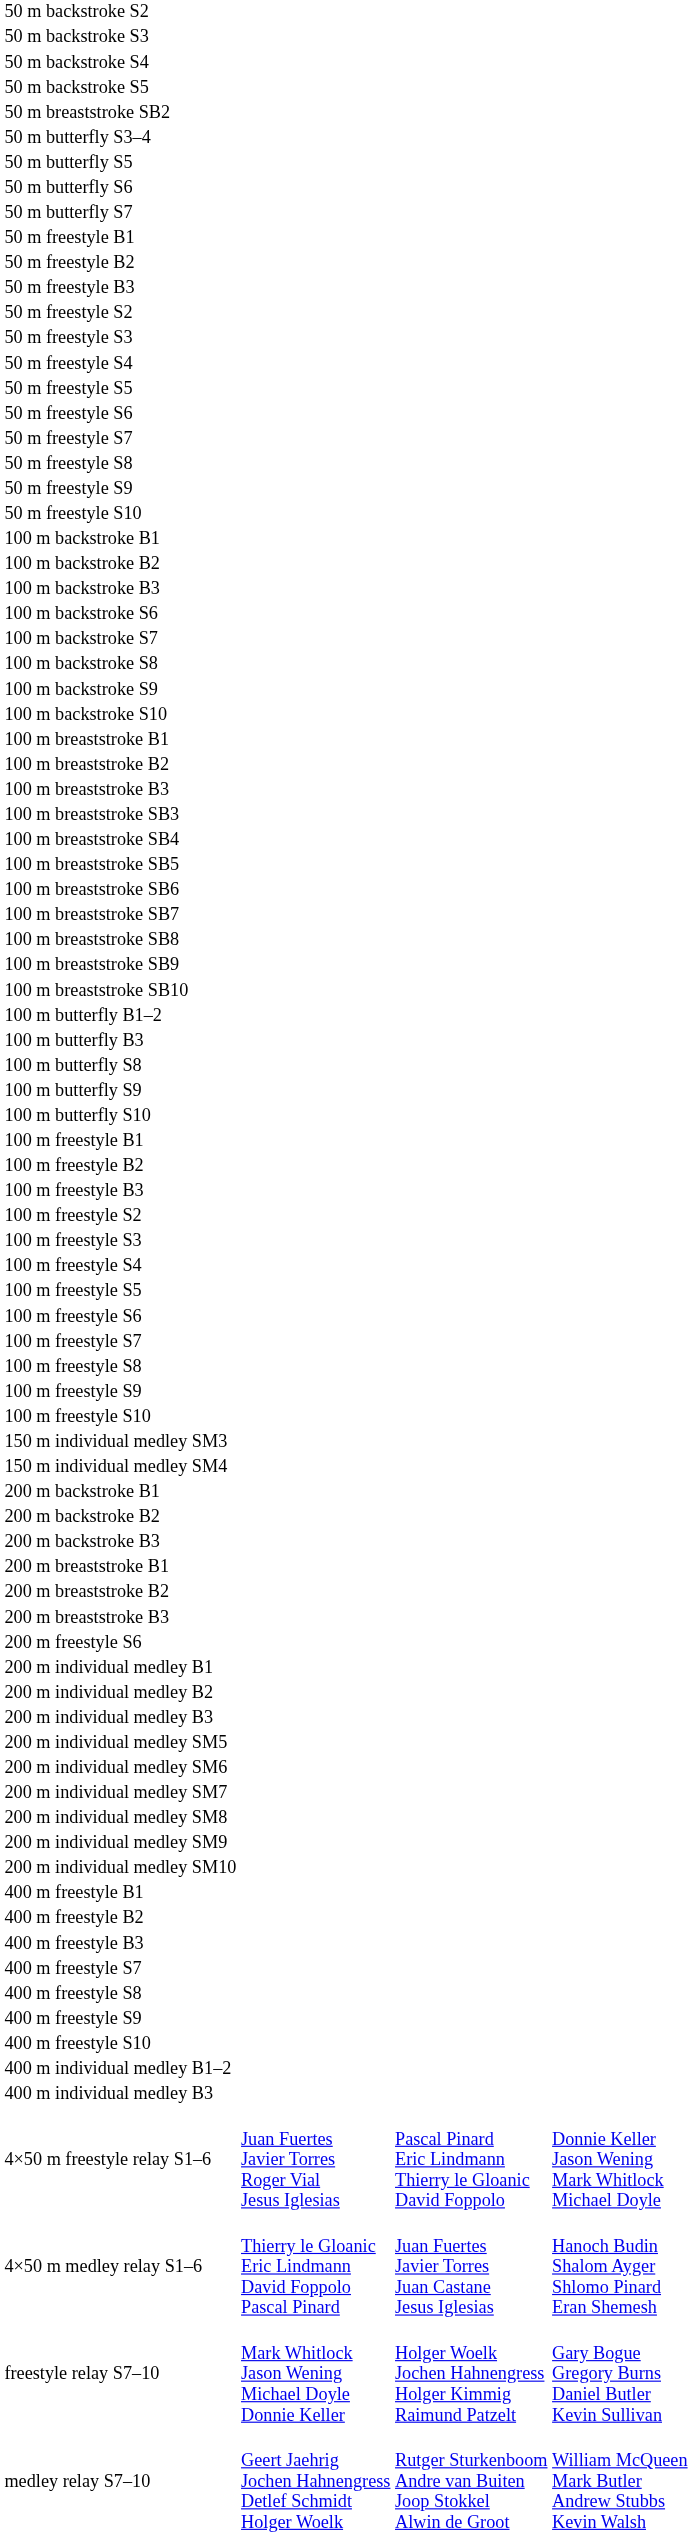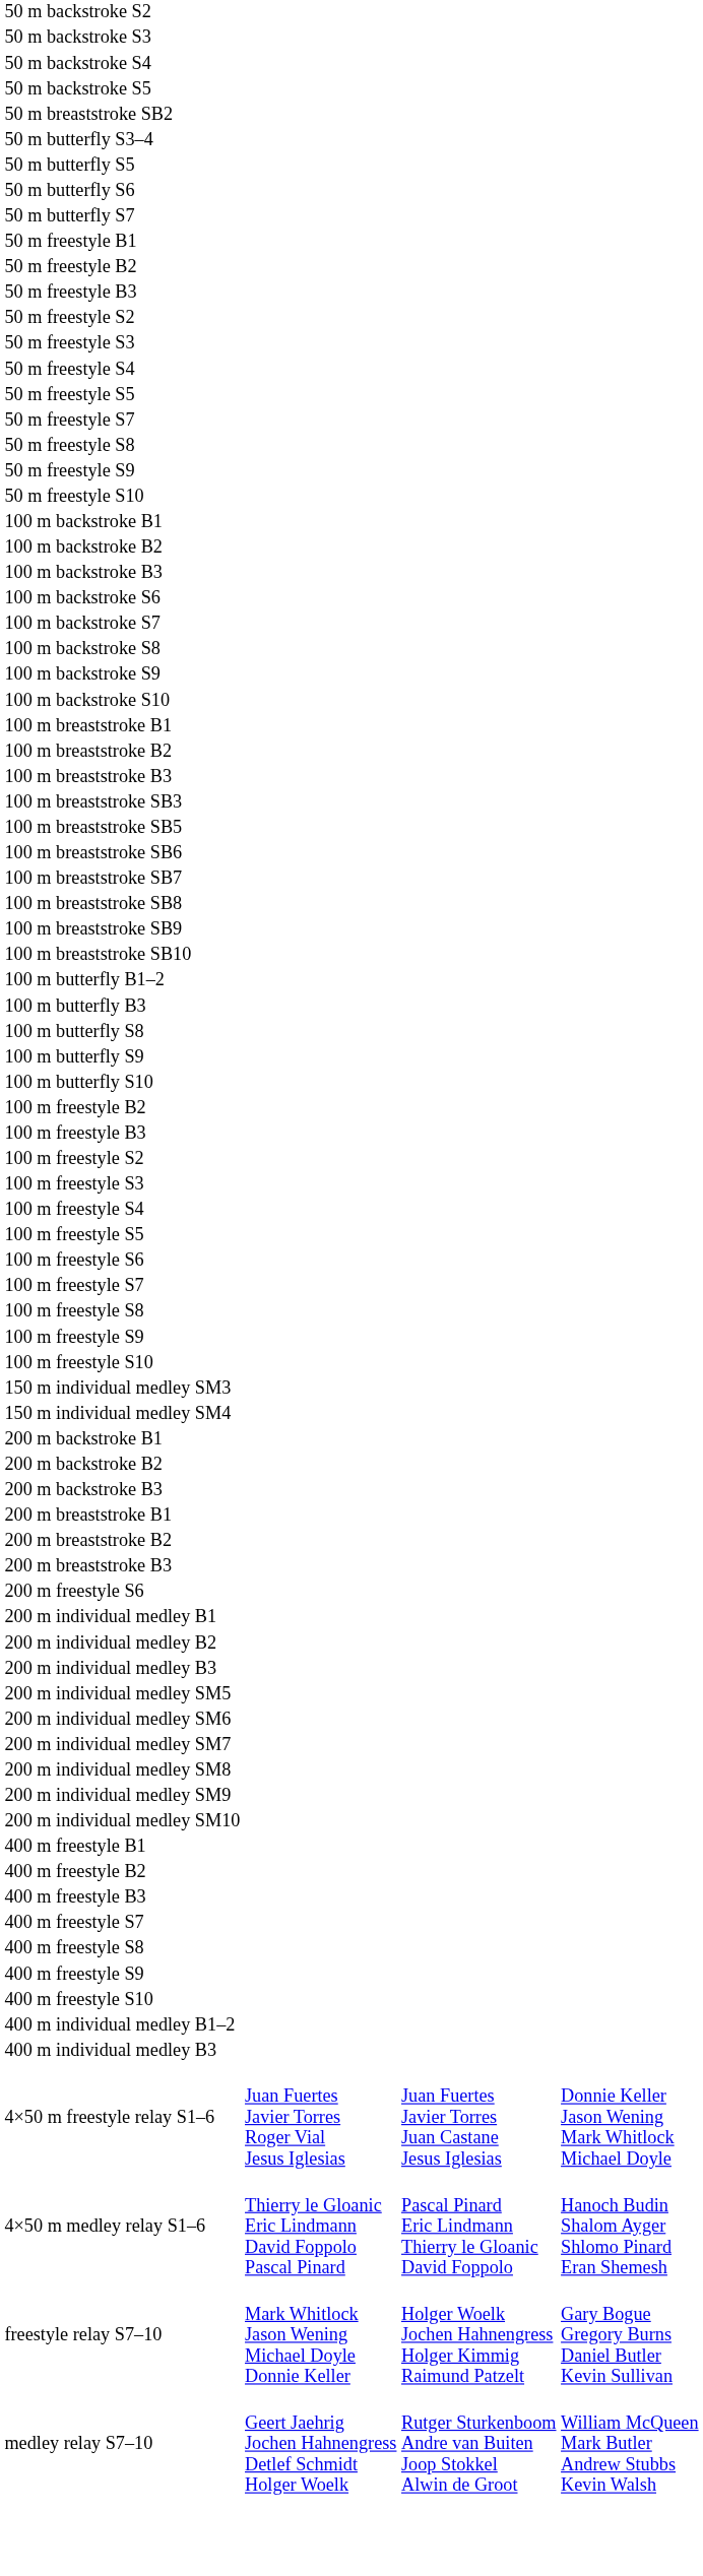- row: 50 m freestyle S6
- row: 100 m breaststroke SB4
- row: 100 m freestyle B1
4×50 m freestyle relay S1–6 | column 3: Pascal Pinard Eric Lindmann Thierry le Gloanic David Foppolo -> Juan Fuertes Javier Torres Juan Castane Jesus Iglesias
4×50 m medley relay S1–6 | column 3: Juan Fuertes Javier Torres Juan Castane Jesus Iglesias -> Pascal Pinard Eric Lindmann Thierry le Gloanic David Foppolo
